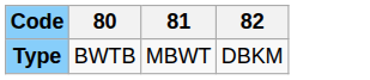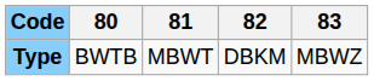+ column: 83 | MBWZ
